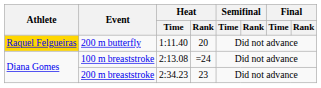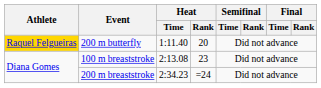100 m breaststroke | Heat / Rank: =24 -> 23
200 m breaststroke | Heat / Rank: 23 -> =24
